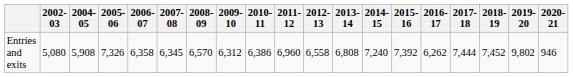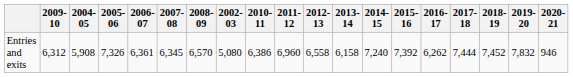columns swapped: 2002-03 <-> 2009-10
Entries and exits | 2006-07: 6,358 -> 6,361
Entries and exits | 2013-14: 6,808 -> 6,158
Entries and exits | 2019-20: 9,802 -> 7,832
